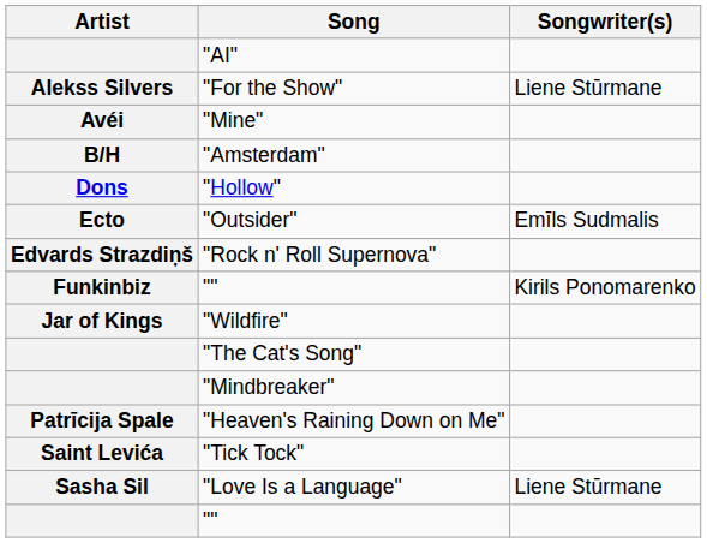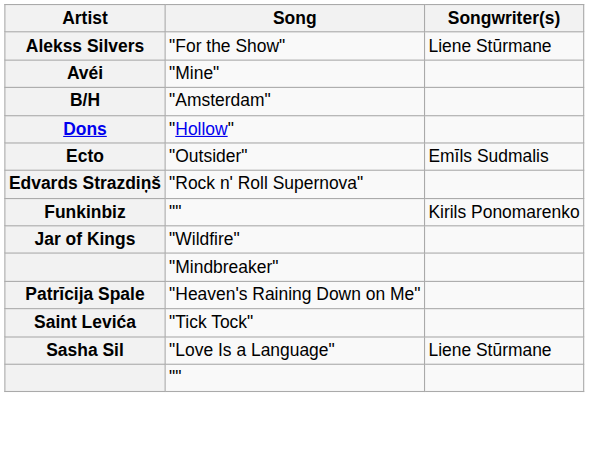- row: "AI"
- row: "The Cat's Song"
